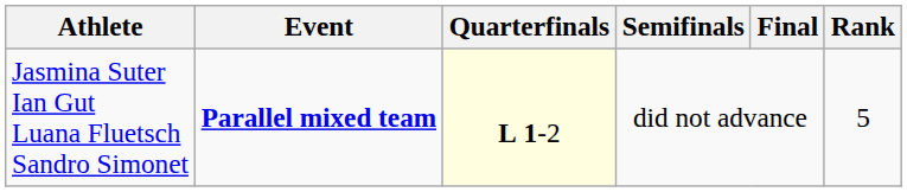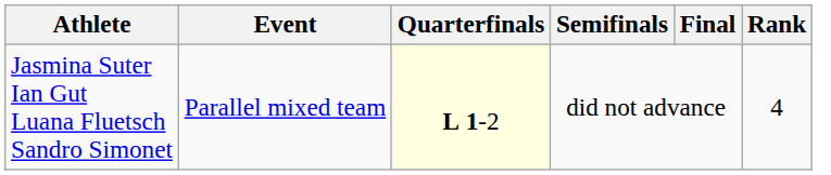Jasmina Suter Ian Gut Luana Fluetsch Sandro Simonet | Event: bold -> normal
Jasmina Suter Ian Gut Luana Fluetsch Sandro Simonet | Rank: 5 -> 4
